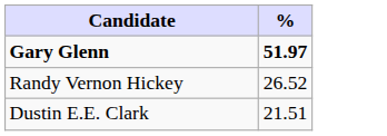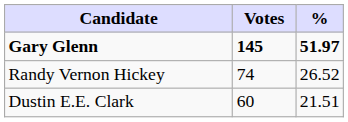+ column: Votes | 145 | 74 | 60
